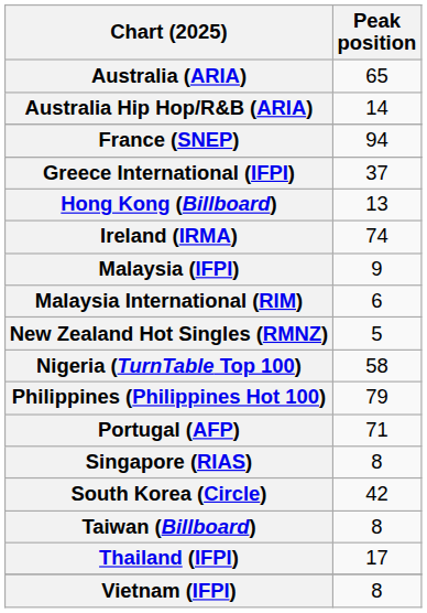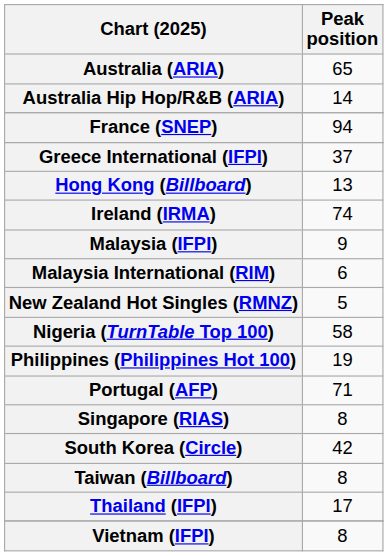Philippines (Philippines Hot 100) | Peak position: 79 -> 19
